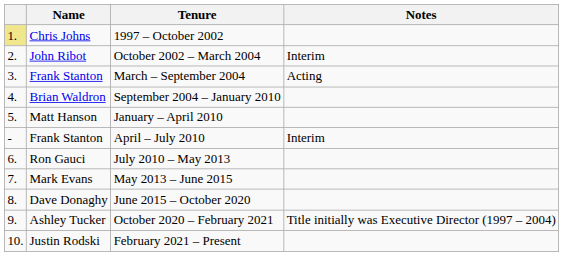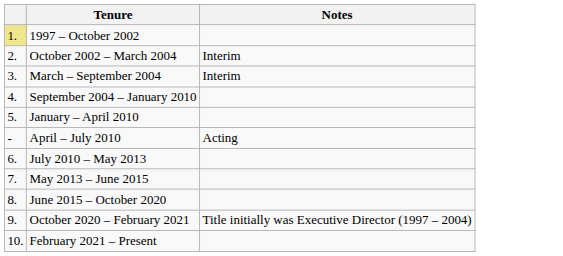- column: Name | Chris Johns | John Ribot | Frank Stanton | Brian Waldron | Matt Hanson | Frank Stanton | Ron Gauci | Mark Evans | Dave Donaghy | Ashley Tucker | Justin Rodski
March – September 2004 | Notes: Acting -> Interim
April – July 2010 | Notes: Interim -> Acting
